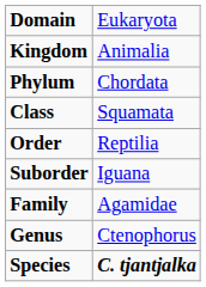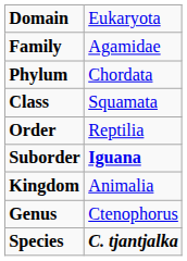rows swapped: Kingdom <-> Family
Suborder | column 2: normal -> bold
